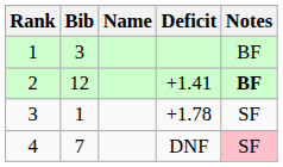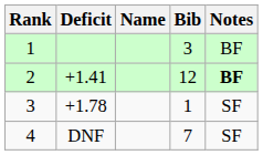columns swapped: Bib <-> Deficit
4 | Notes: pink background -> no background
